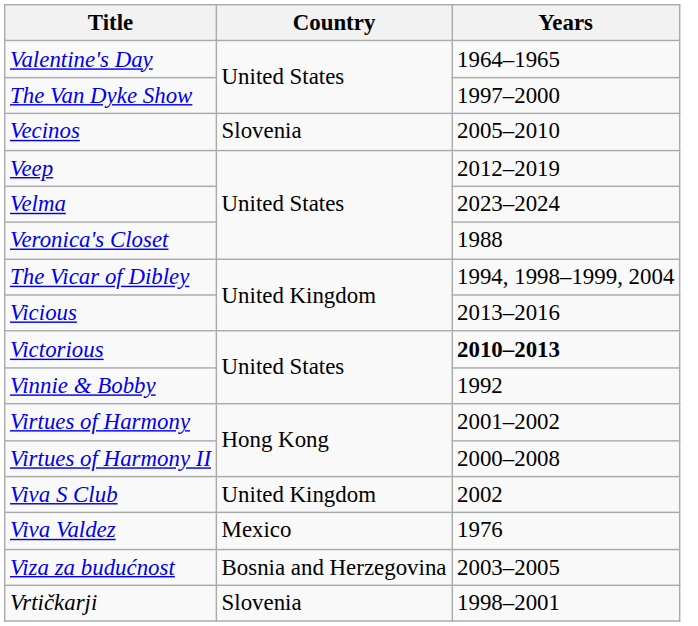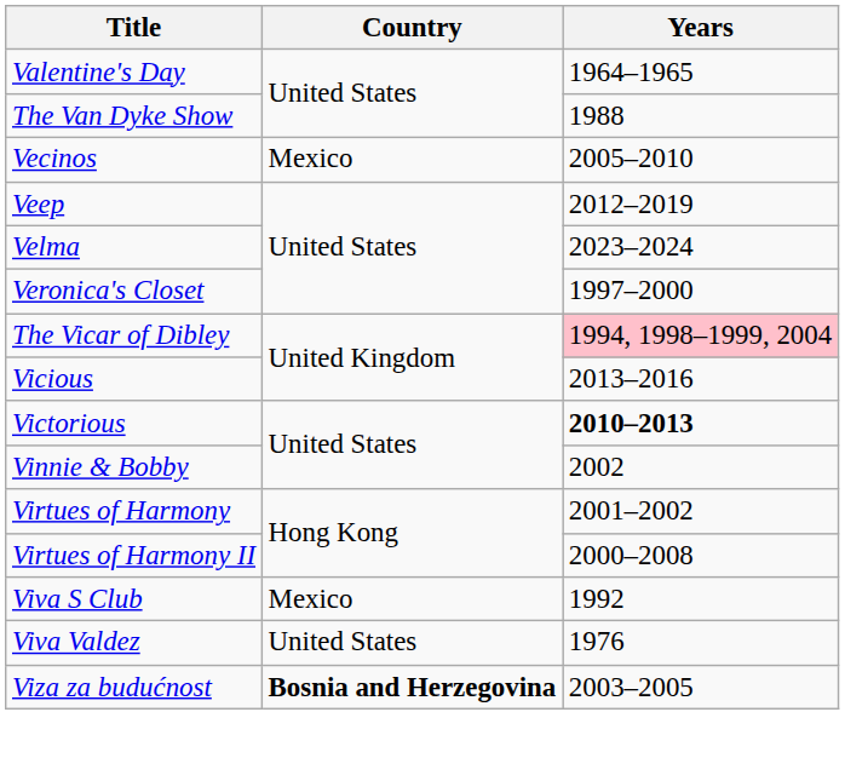The Van Dyke Show | Years: 1997–2000 -> 1988
Vecinos | Country: Slovenia -> Mexico
Veronica's Closet | Years: 1988 -> 1997–2000
The Vicar of Dibley | Years: no background -> pink background
Vinnie & Bobby | Years: 1992 -> 2002
Viva S Club | Country: United Kingdom -> Mexico
Viva S Club | Years: 2002 -> 1992
Viva Valdez | Country: Mexico -> United States
Viza za budućnost | Country: normal -> bold
- row: Vrtičkarji | Slovenia | 1998–2001
